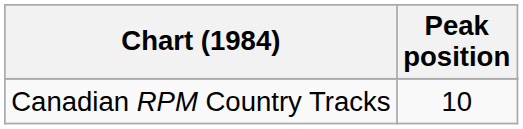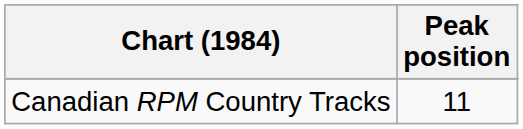Canadian RPM Country Tracks | Peak position: 10 -> 11
